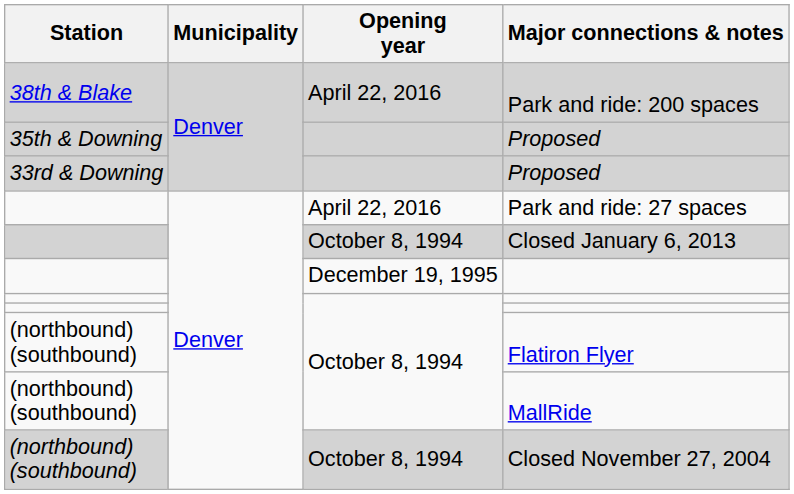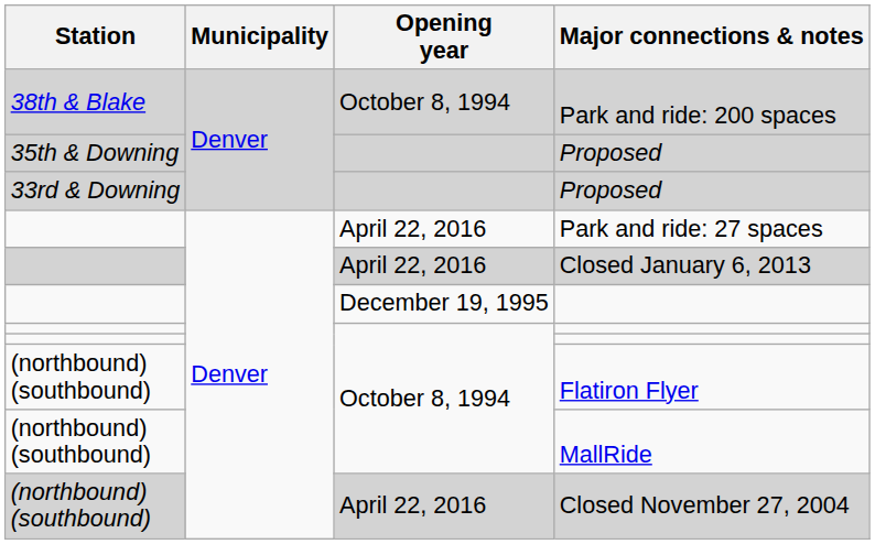Park and ride: 200 spaces | Opening year: April 22, 2016 -> October 8, 1994
Closed January 6, 2013 | Opening year: October 8, 1994 -> April 22, 2016
Closed November 27, 2004 | Opening year: October 8, 1994 -> April 22, 2016
